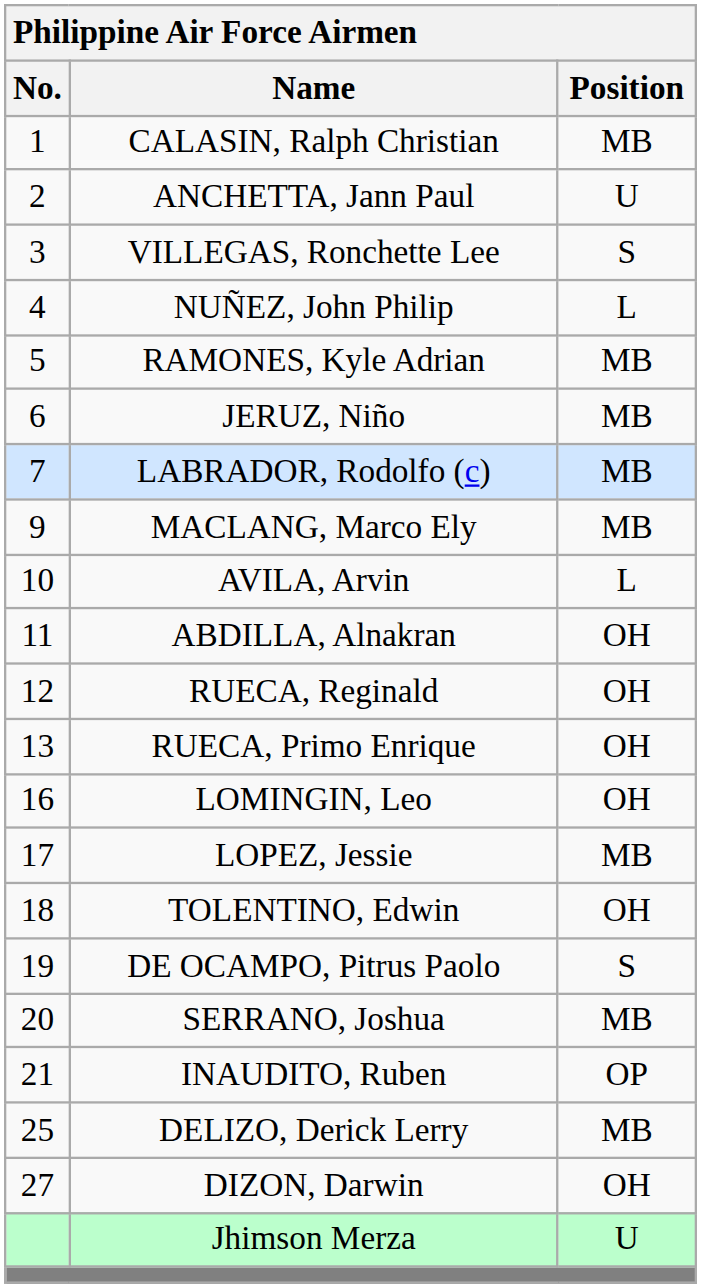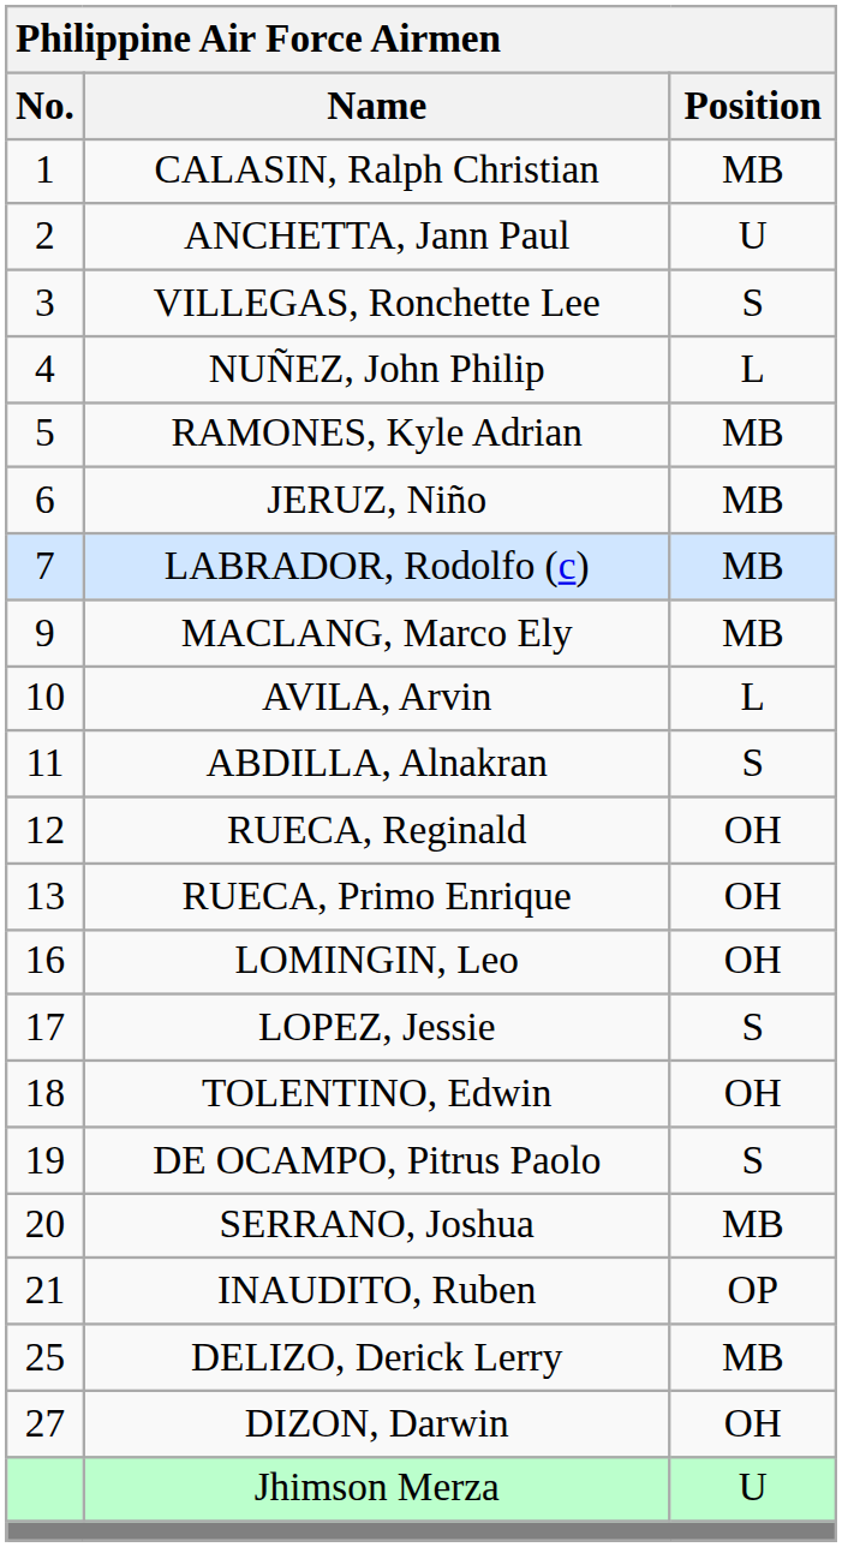ABDILLA, Alnakran | Position: OH -> S
LOPEZ, Jessie | Position: MB -> S
